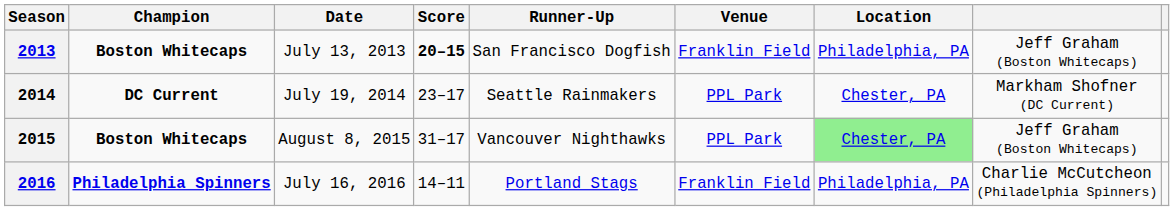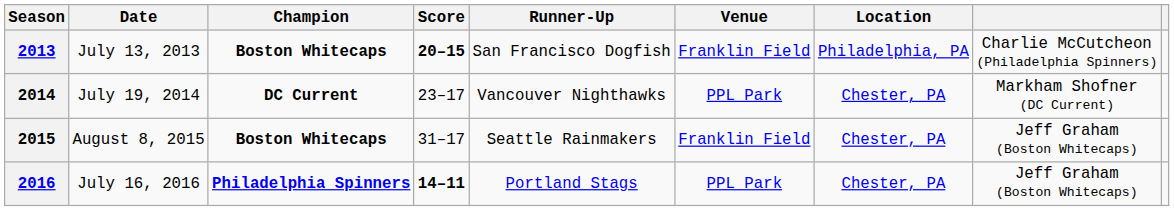columns swapped: Date <-> Champion
2013 | column 8: Jeff Graham (Boston Whitecaps) -> Charlie McCutcheon (Philadelphia Spinners)
2014 | Runner-Up: Seattle Rainmakers -> Vancouver Nighthawks
2015 | Runner-Up: Vancouver Nighthawks -> Seattle Rainmakers
2015 | Venue: PPL Park -> Franklin Field
2015 | Location: lightgreen background -> no background
2016 | Score: normal -> bold
2016 | Venue: Franklin Field -> PPL Park
2016 | Location: Philadelphia, PA -> Chester, PA
2016 | column 8: Charlie McCutcheon (Philadelphia Spinners) -> Jeff Graham (Boston Whitecaps)
